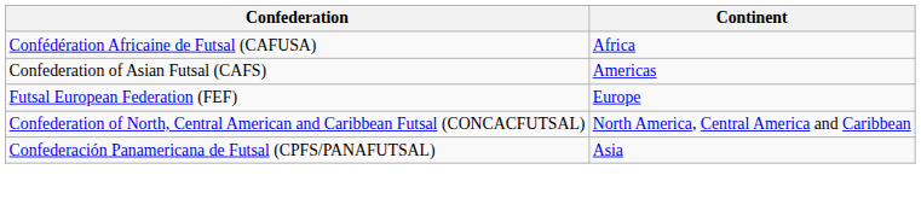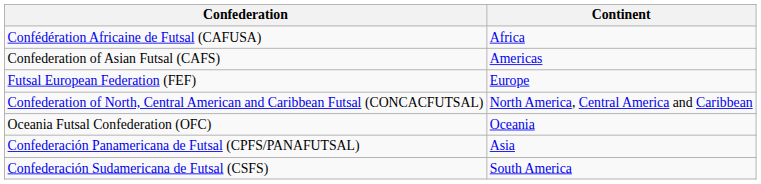+ row: Oceania Futsal Confederation (OFC) | Oceania
+ row: Confederación Sudamericana de Futsal (CSFS) | South America
